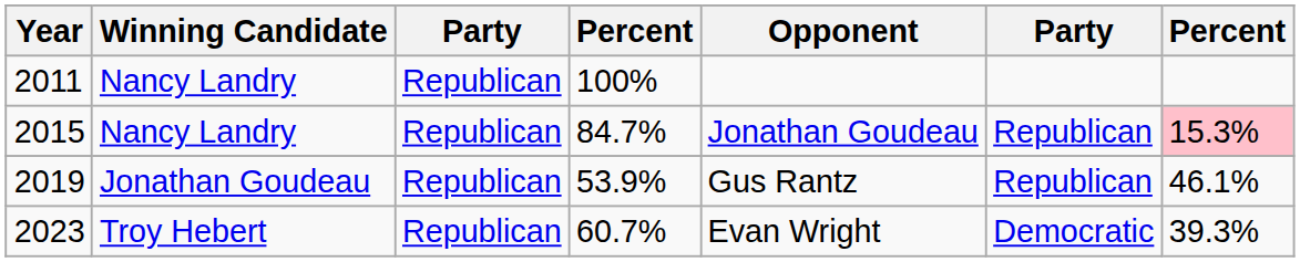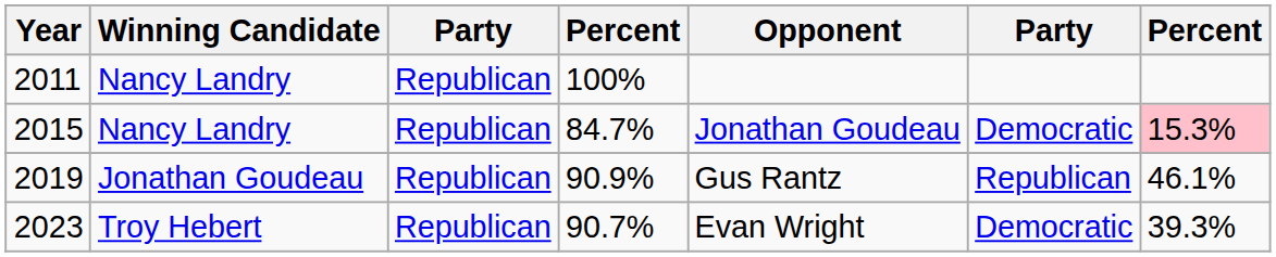2015 | column 6: Republican -> Democratic
2019 | column 4: 53.9% -> 90.9%
2023 | column 4: 60.7% -> 90.7%
